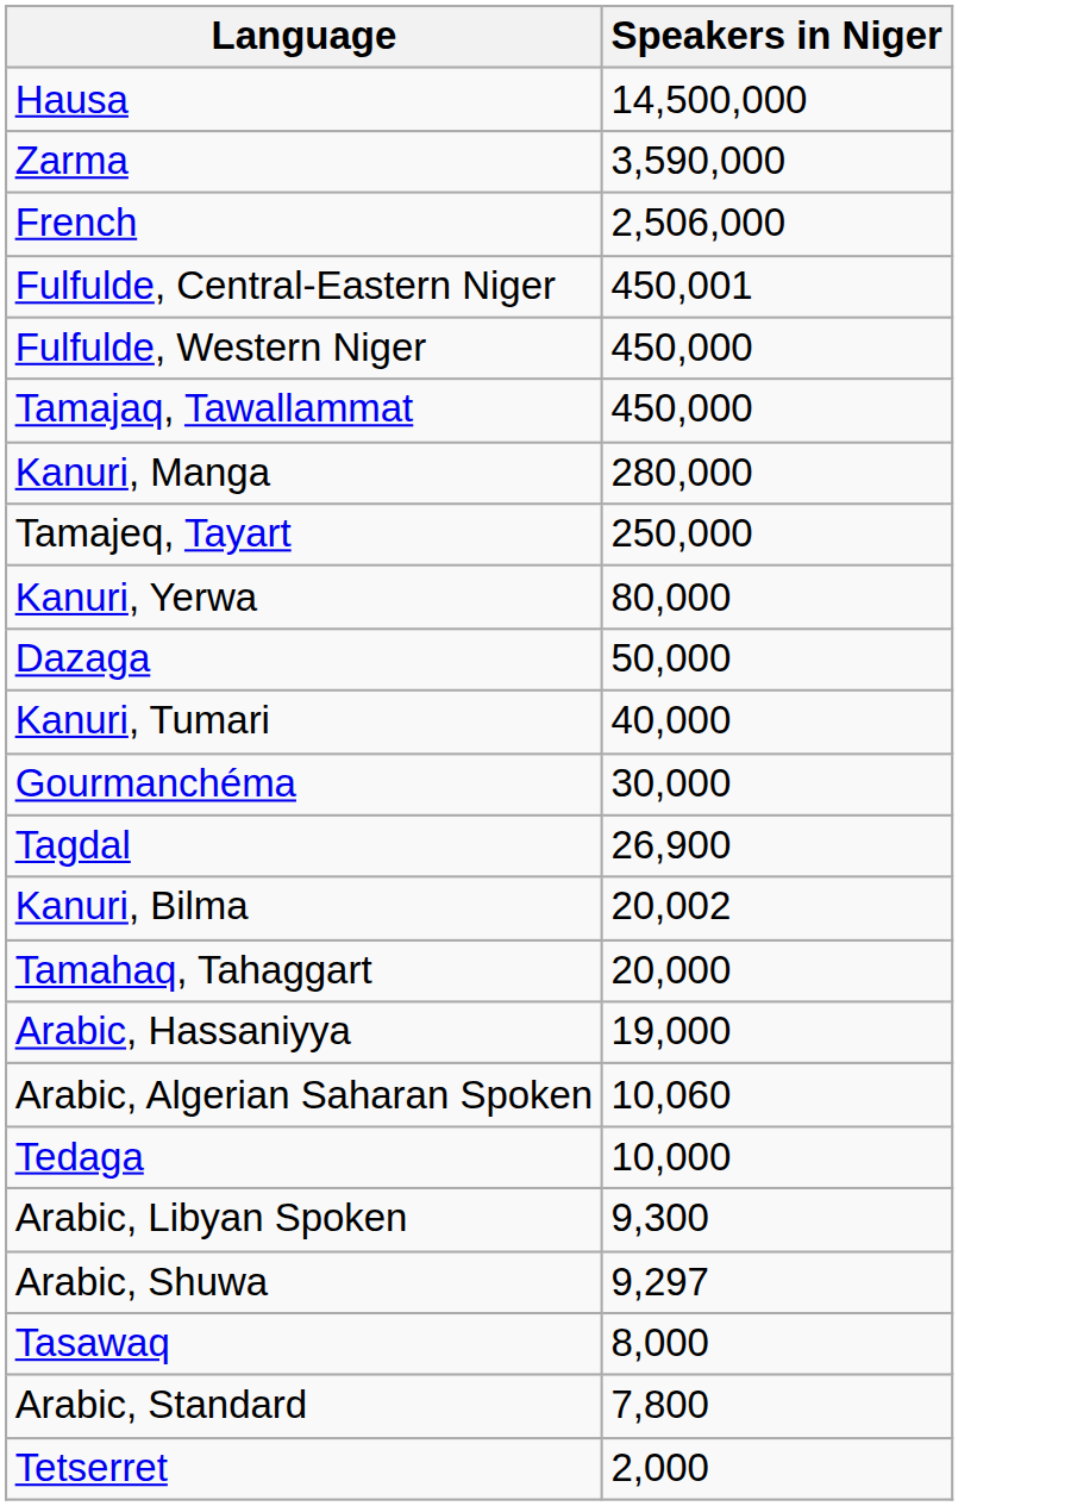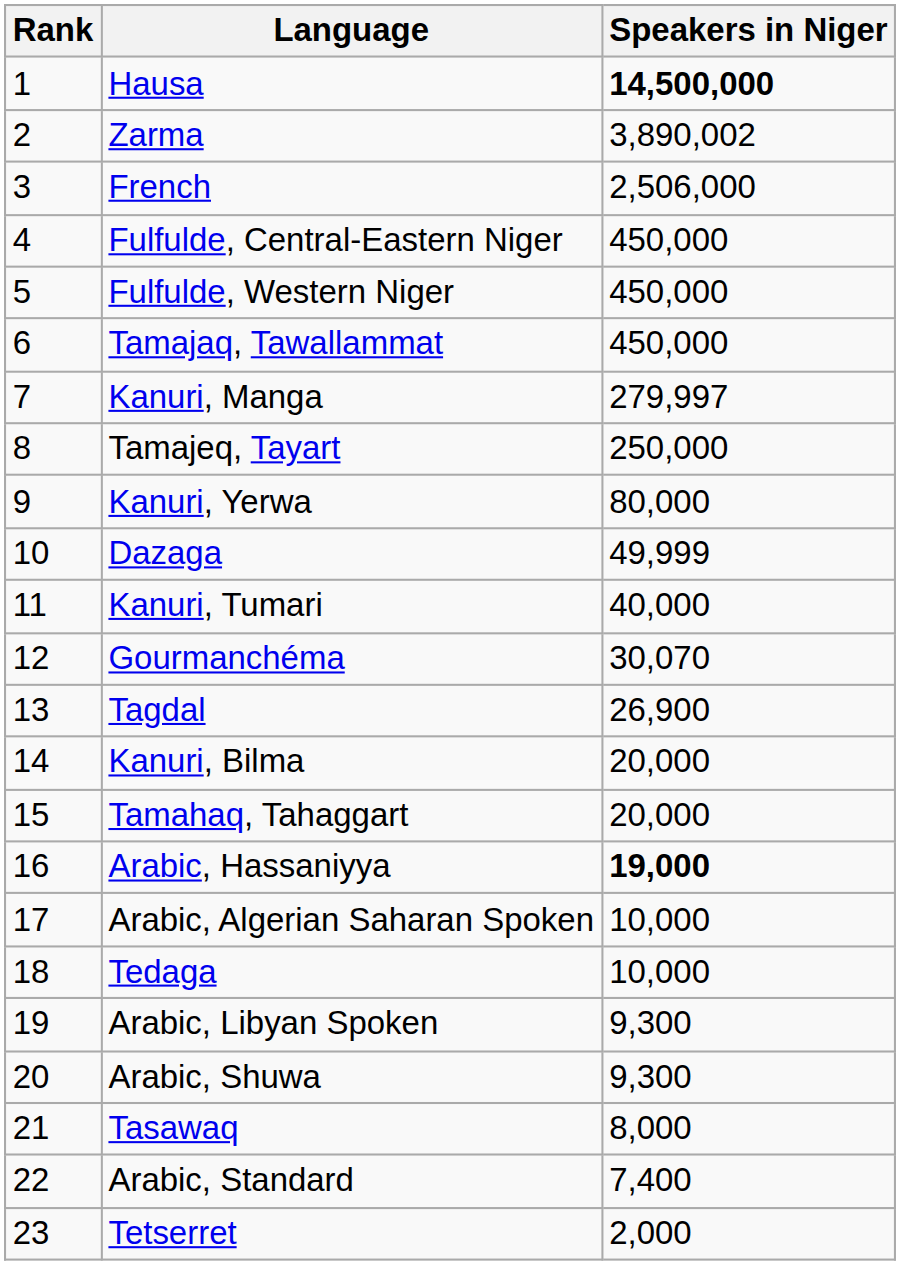+ column: Rank | 1 | 2 | 3 | 4 | 5 | 6 | 7 | 8 | 9 | 10 | 11 | 12 | 13 | 14 | 15 | 16 | 17 | 18 | 19 | 20 | 21 | 22 | 23
Hausa | Speakers in Niger: normal -> bold
Zarma | Speakers in Niger: 3,590,000 -> 3,890,002
Fulfulde, Central-Eastern Niger | Speakers in Niger: 450,001 -> 450,000
Kanuri, Manga | Speakers in Niger: 280,000 -> 279,997
Dazaga | Speakers in Niger: 50,000 -> 49,999
Gourmanchéma | Speakers in Niger: 30,000 -> 30,070
Kanuri, Bilma | Speakers in Niger: 20,002 -> 20,000
Arabic, Hassaniyya | Speakers in Niger: normal -> bold
Arabic, Algerian Saharan Spoken | Speakers in Niger: 10,060 -> 10,000
Arabic, Shuwa | Speakers in Niger: 9,297 -> 9,300
Arabic, Standard | Speakers in Niger: 7,800 -> 7,400
